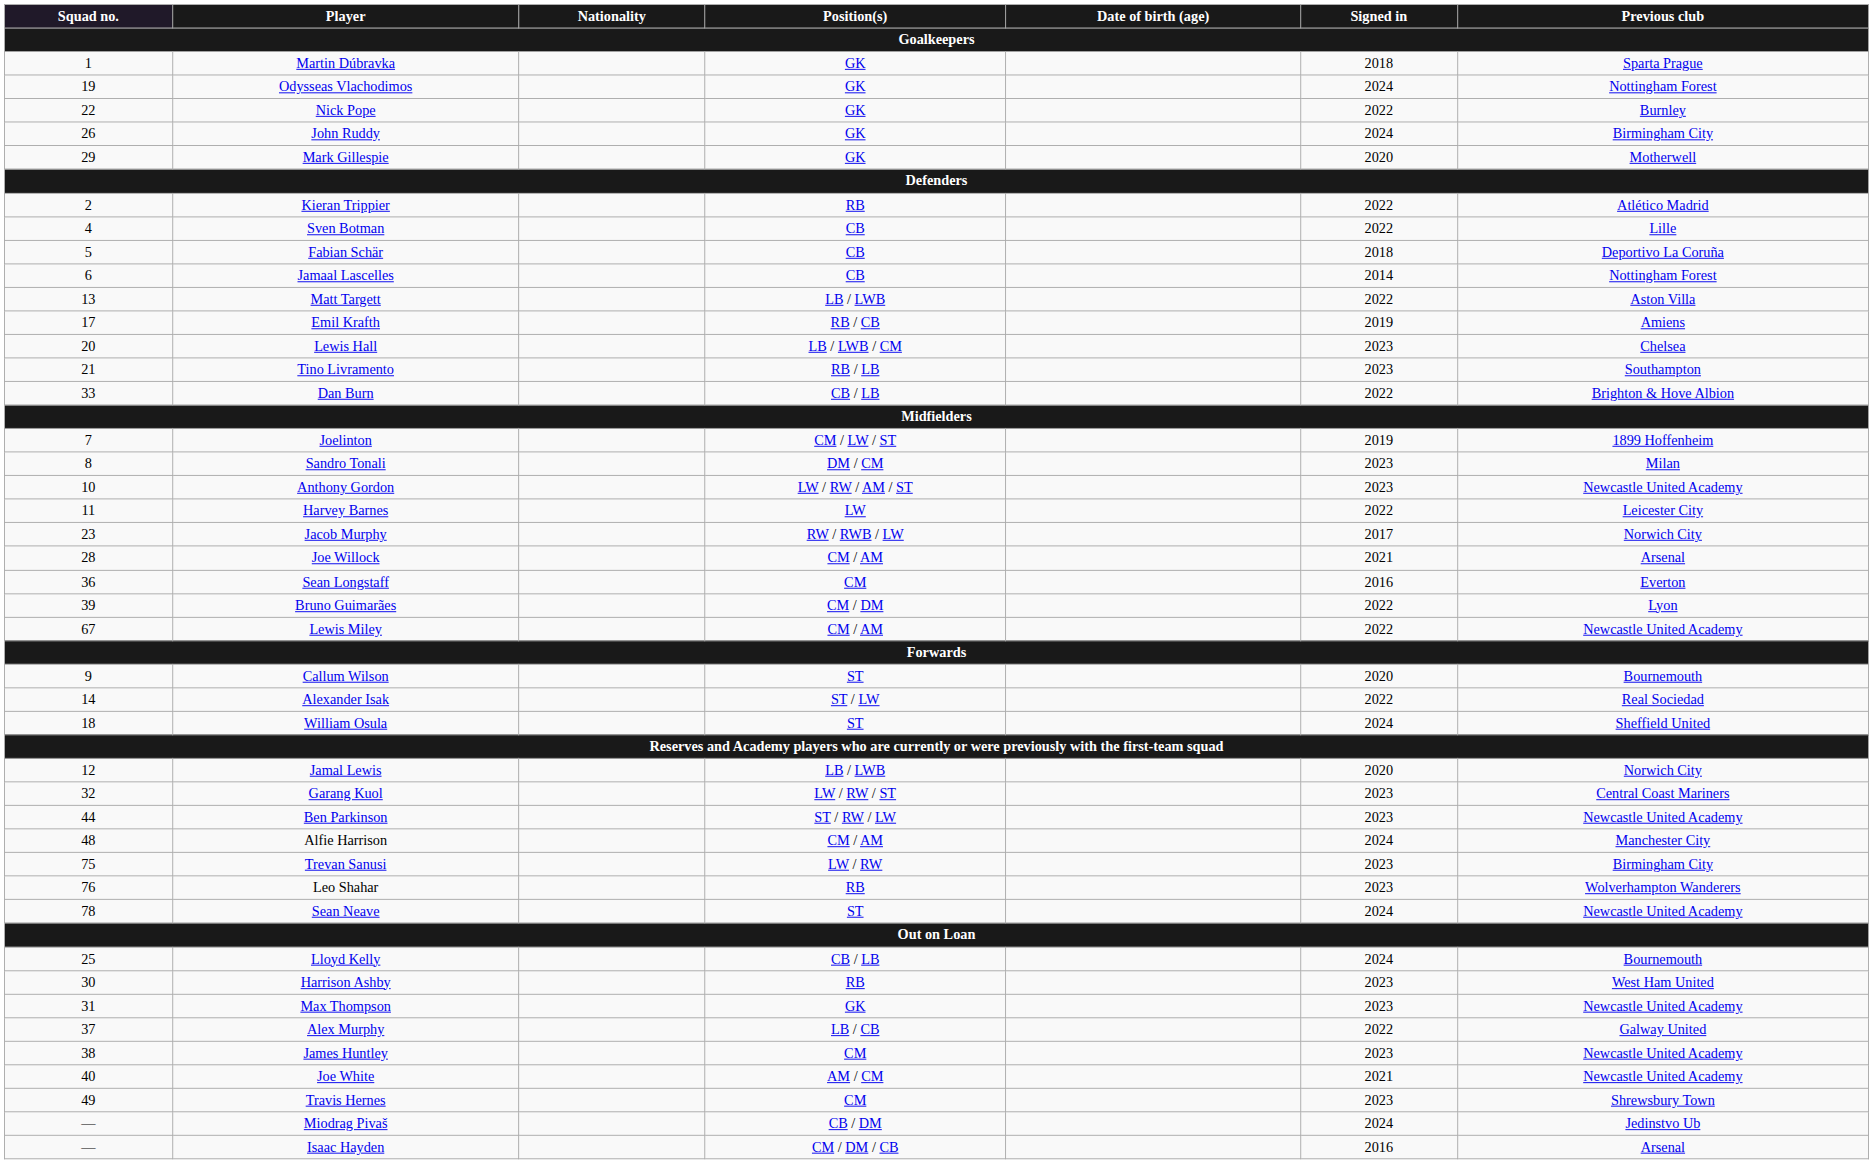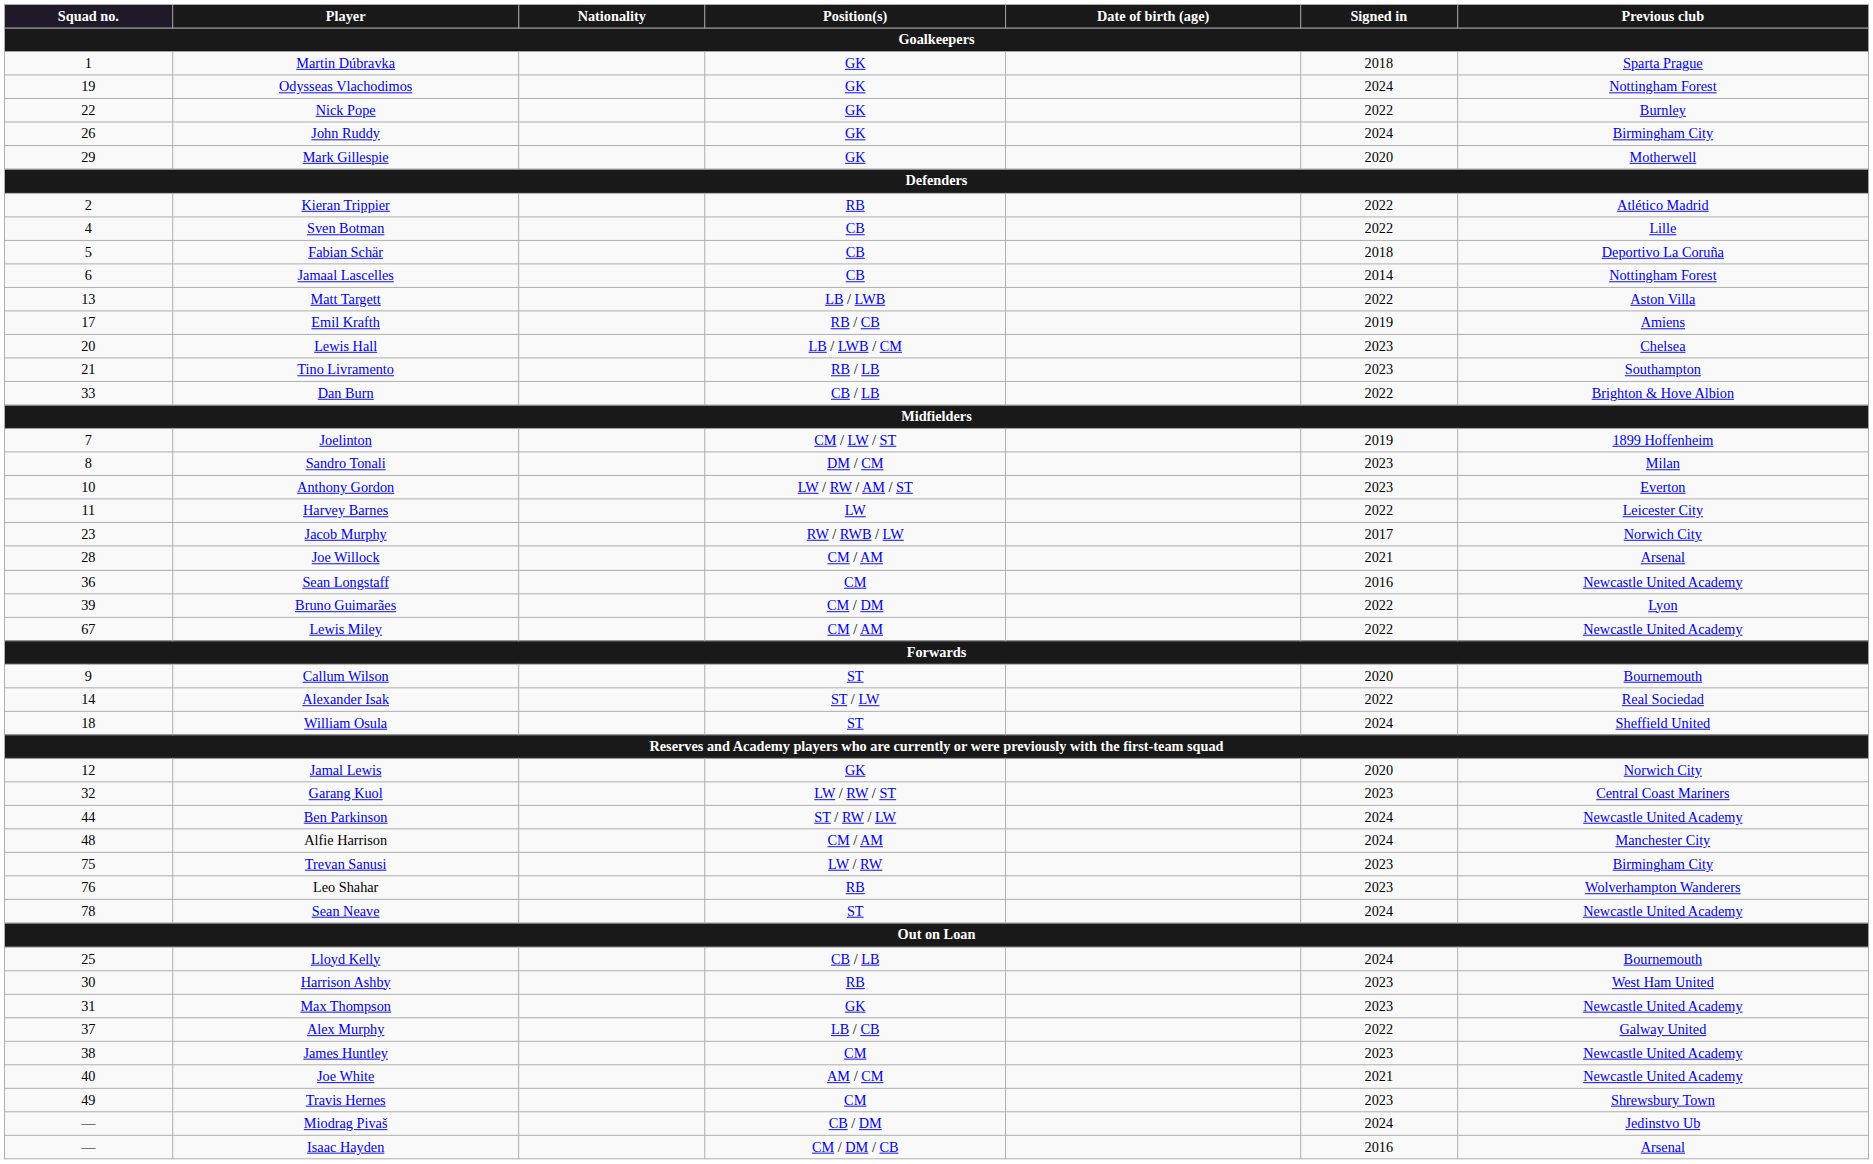Anthony Gordon | Previous club: Newcastle United Academy -> Everton
Sean Longstaff | Previous club: Everton -> Newcastle United Academy
Jamal Lewis | Position(s): LB / LWB -> GK
Ben Parkinson | Signed in: 2023 -> 2024
